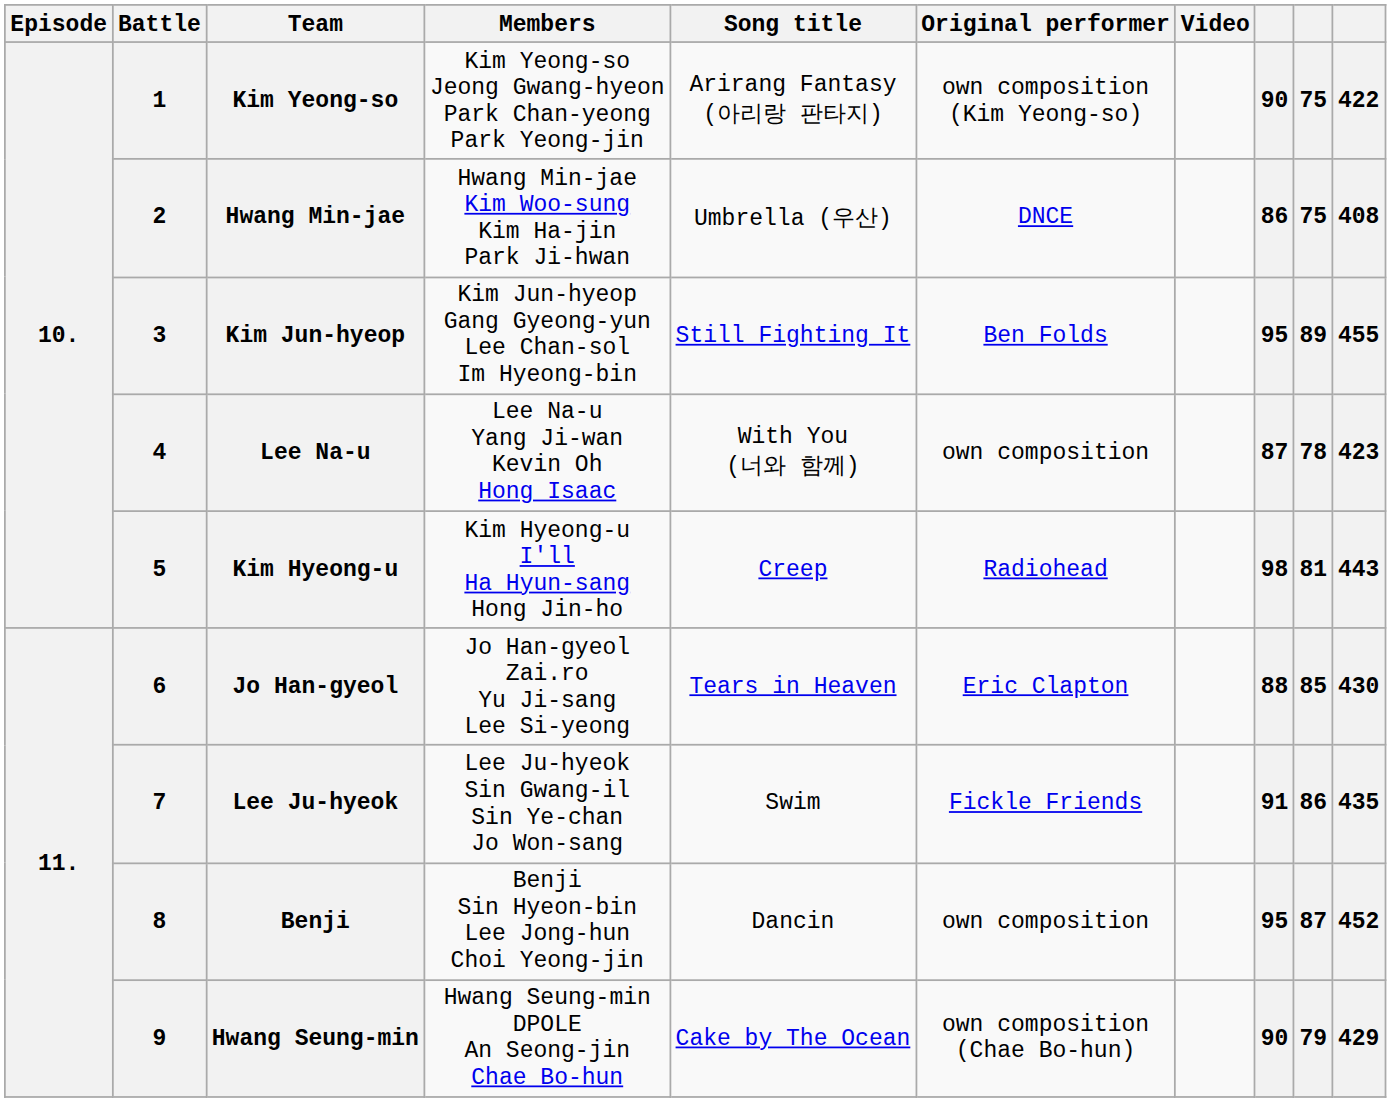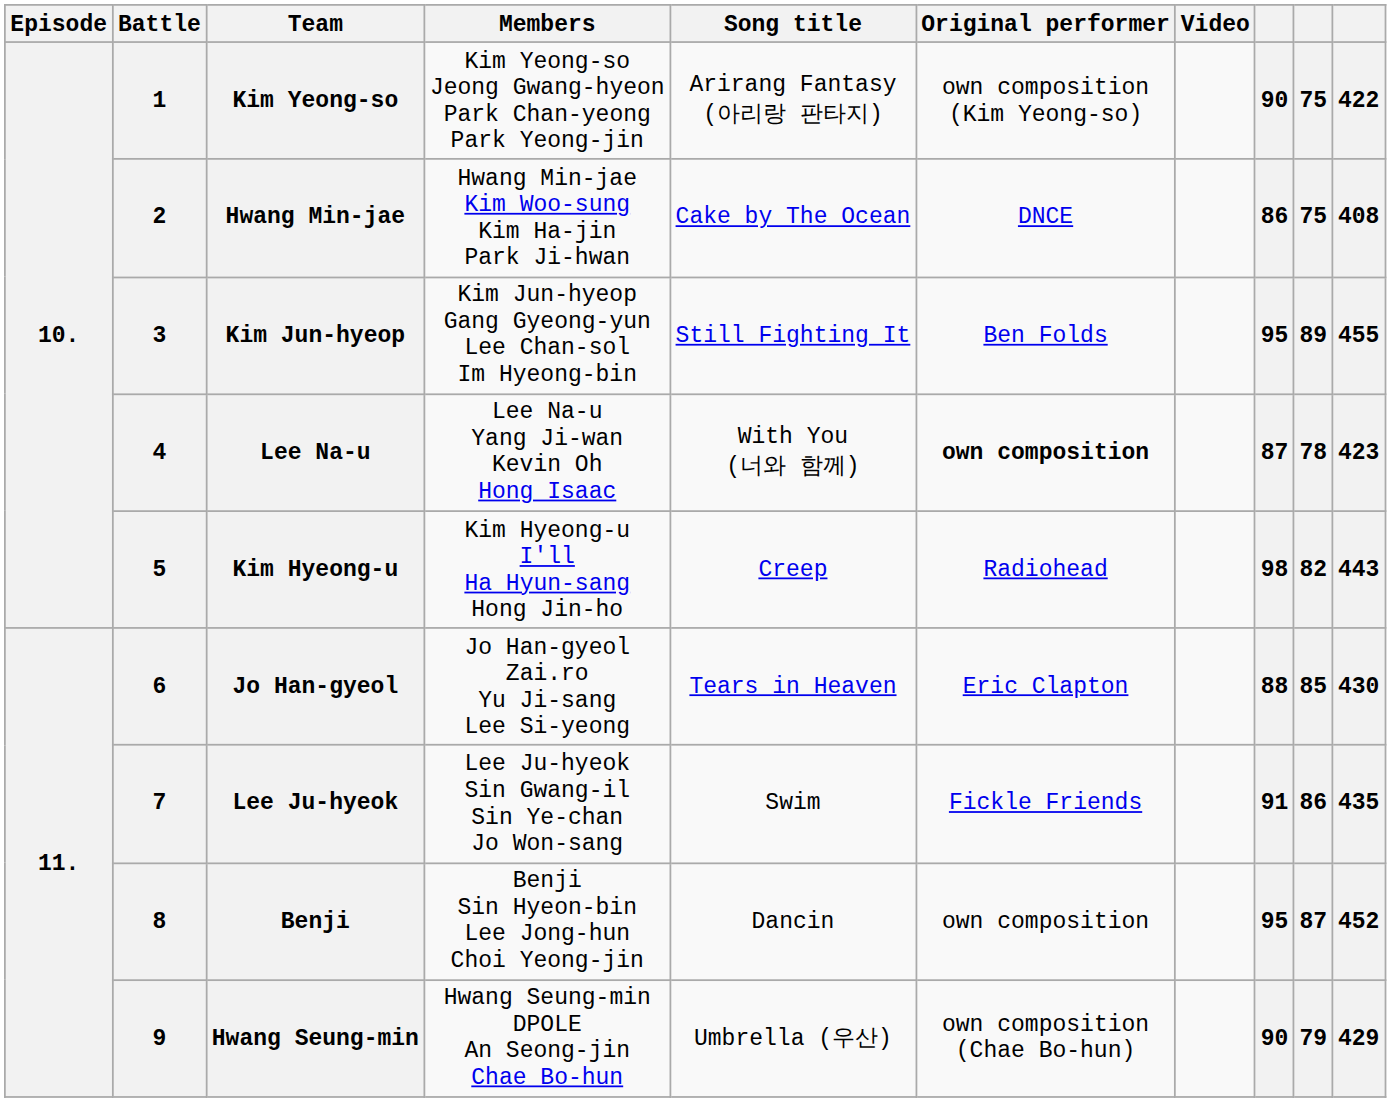Hwang Min-jae | Song title: Umbrella (우산) -> Cake by The Ocean
Lee Na-u | Original performer: normal -> bold
Kim Hyeong-u | column 9: 81 -> 82
Hwang Seung-min | Song title: Cake by The Ocean -> Umbrella (우산)
